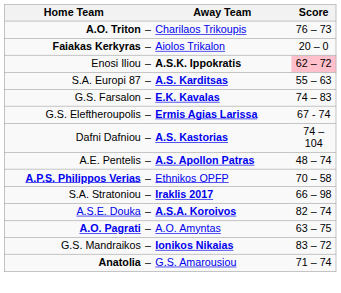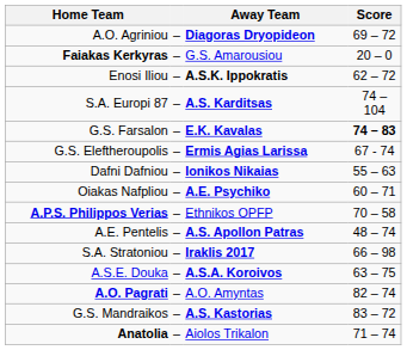+ row: A.O. Agriniou | – | Diagoras Dryopideon | 69 – 72
- row: A.O. Triton | – | Charilaos Trikoupis | 76 – 73
Faiakas Kerkyras | Away Team: Aiolos Trikalon -> G.S. Amarousiou
Enosi Iliou | Score: pink background -> no background
S.A. Europi 87 | Score: 55 – 63 -> 74 – 104
G.S. Farsalon | Score: normal -> bold
Dafni Dafniou | Away Team: A.S. Kastorias -> Ionikos Nikaias
Dafni Dafniou | Score: 74 – 104 -> 55 – 63
+ row: Oiakas Nafpliou | – | A.E. Psychiko | 60 – 71
rows swapped: A.P.S. Philippos Verias <-> A.E. Pentelis
A.S.E. Douka | Score: 82 – 74 -> 63 – 75
A.O. Pagrati | Score: 63 – 75 -> 82 – 74
G.S. Mandraikos | Away Team: Ionikos Nikaias -> A.S. Kastorias
Anatolia | Away Team: G.S. Amarousiou -> Aiolos Trikalon
